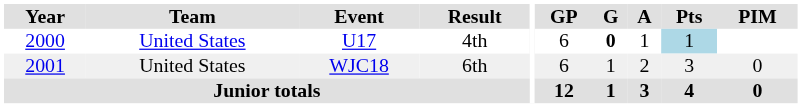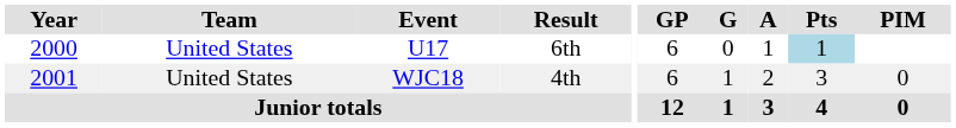U17 | Result: 4th -> 6th
U17 | G: bold -> normal
WJC18 | Result: 6th -> 4th
